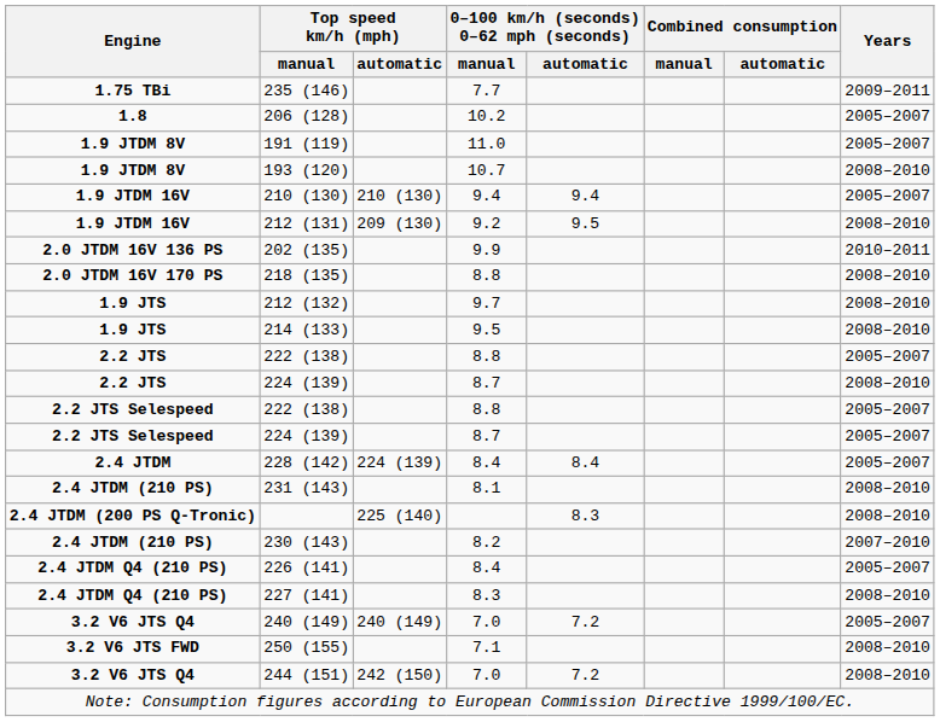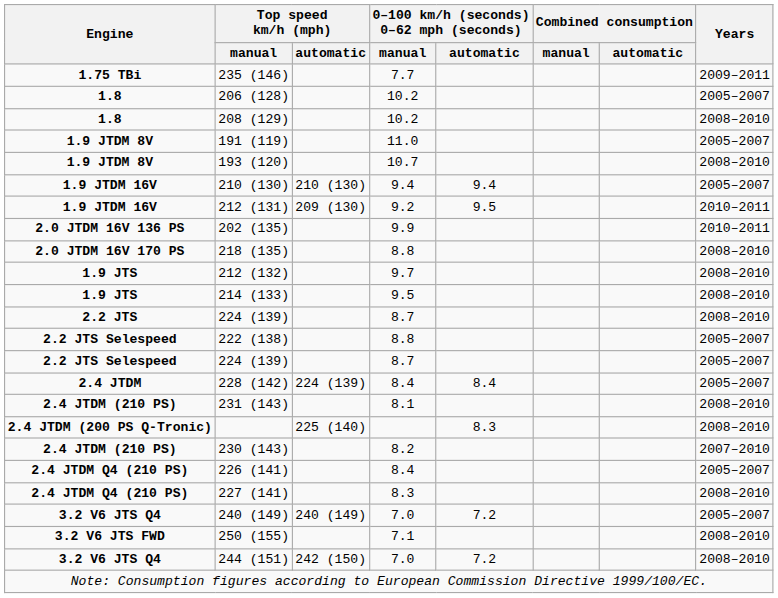+ row: 1.8 | 208 (129) | 10.2 | 2008–2010
212 (131) | Years: 2008–2010 -> 2010–2011
- row: 2.2 JTS | 222 (138) | 8.8 | 2005–2007
